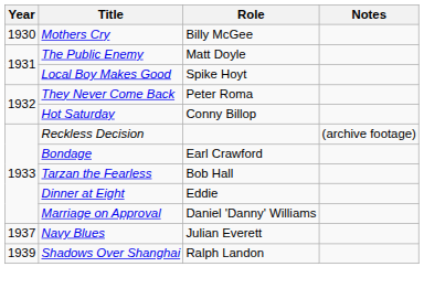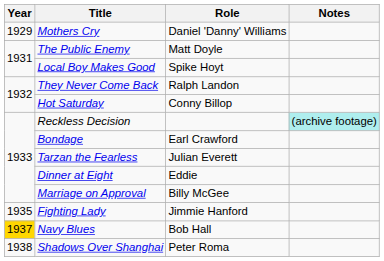Mothers Cry | Year: 1930 -> 1929
Mothers Cry | Role: Billy McGee -> Daniel 'Danny' Williams
They Never Come Back | Role: Peter Roma -> Ralph Landon
Reckless Decision | Notes: no background -> paleturquoise background
Tarzan the Fearless | Role: Bob Hall -> Julian Everett
Marriage on Approval | Role: Daniel 'Danny' Williams -> Billy McGee
+ row: 1935 | Fighting Lady | Jimmie Hanford
Navy Blues | Year: no background -> gold background
Navy Blues | Role: Julian Everett -> Bob Hall
Shadows Over Shanghai | Year: 1939 -> 1938
Shadows Over Shanghai | Role: Ralph Landon -> Peter Roma
